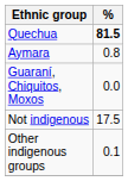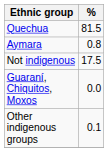Quechua | %: bold -> normal
rows swapped: Guaraní, Chiquitos, Moxos <-> Not indigenous
